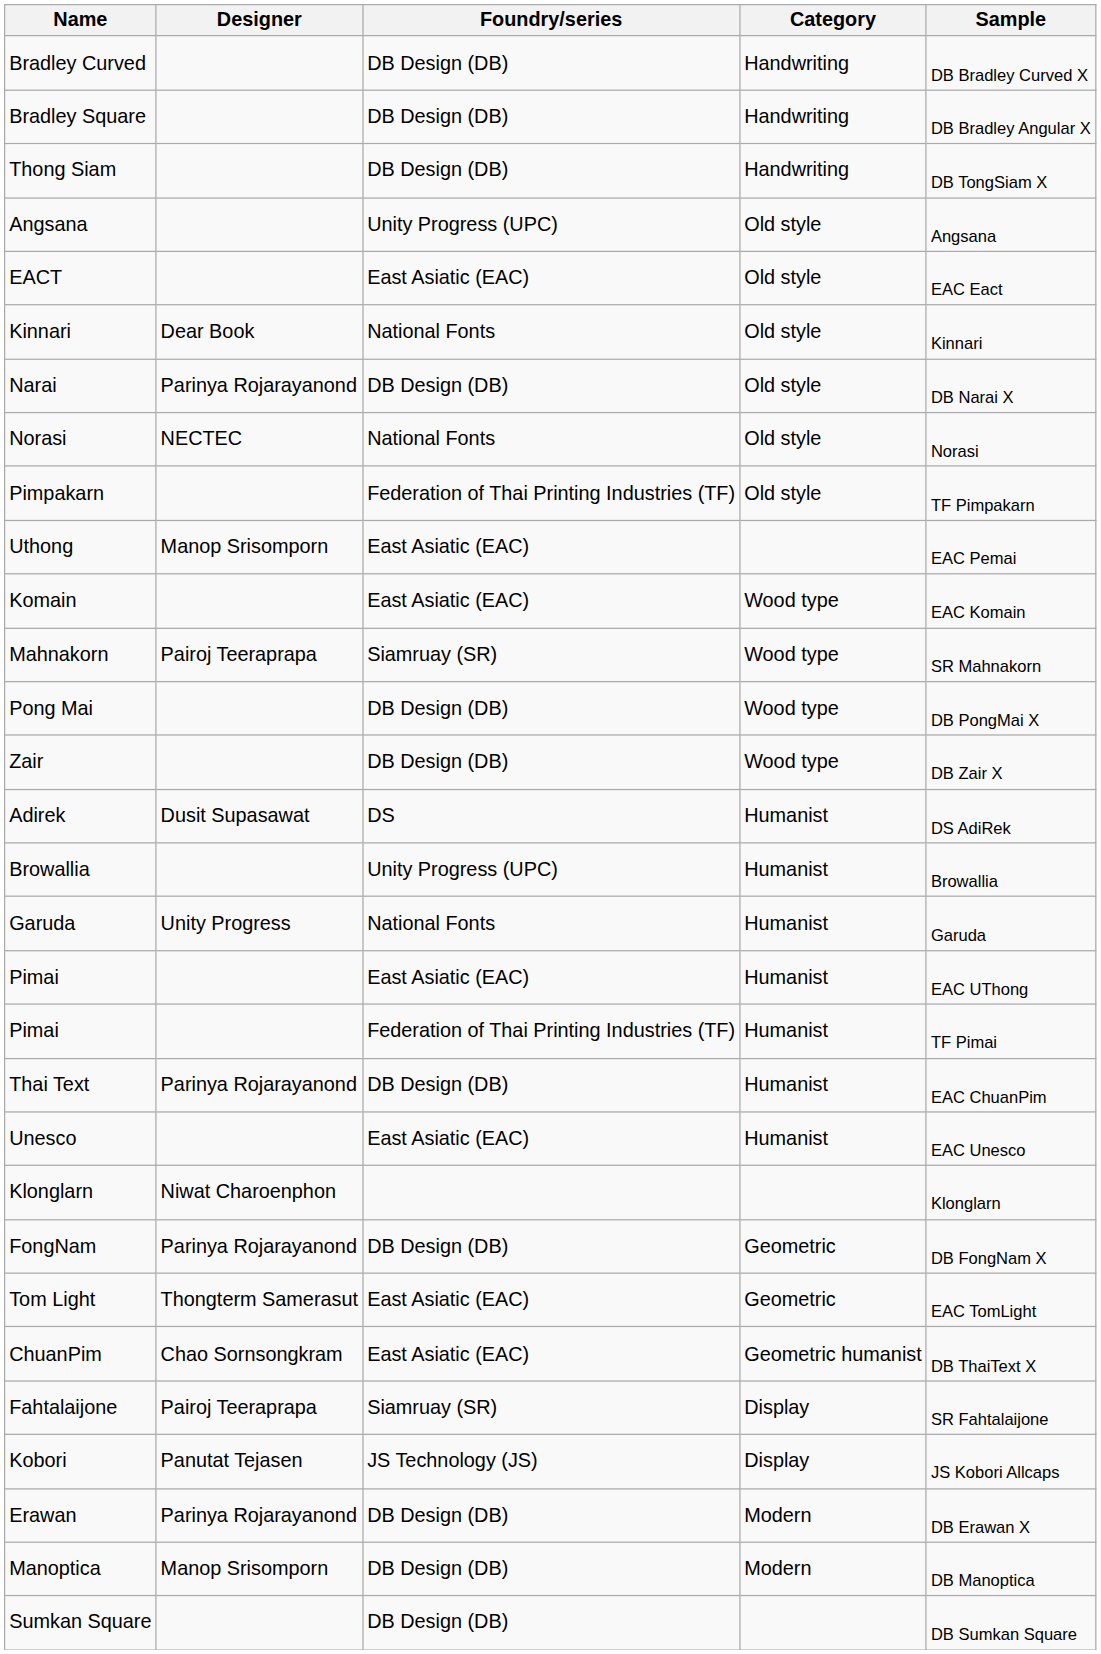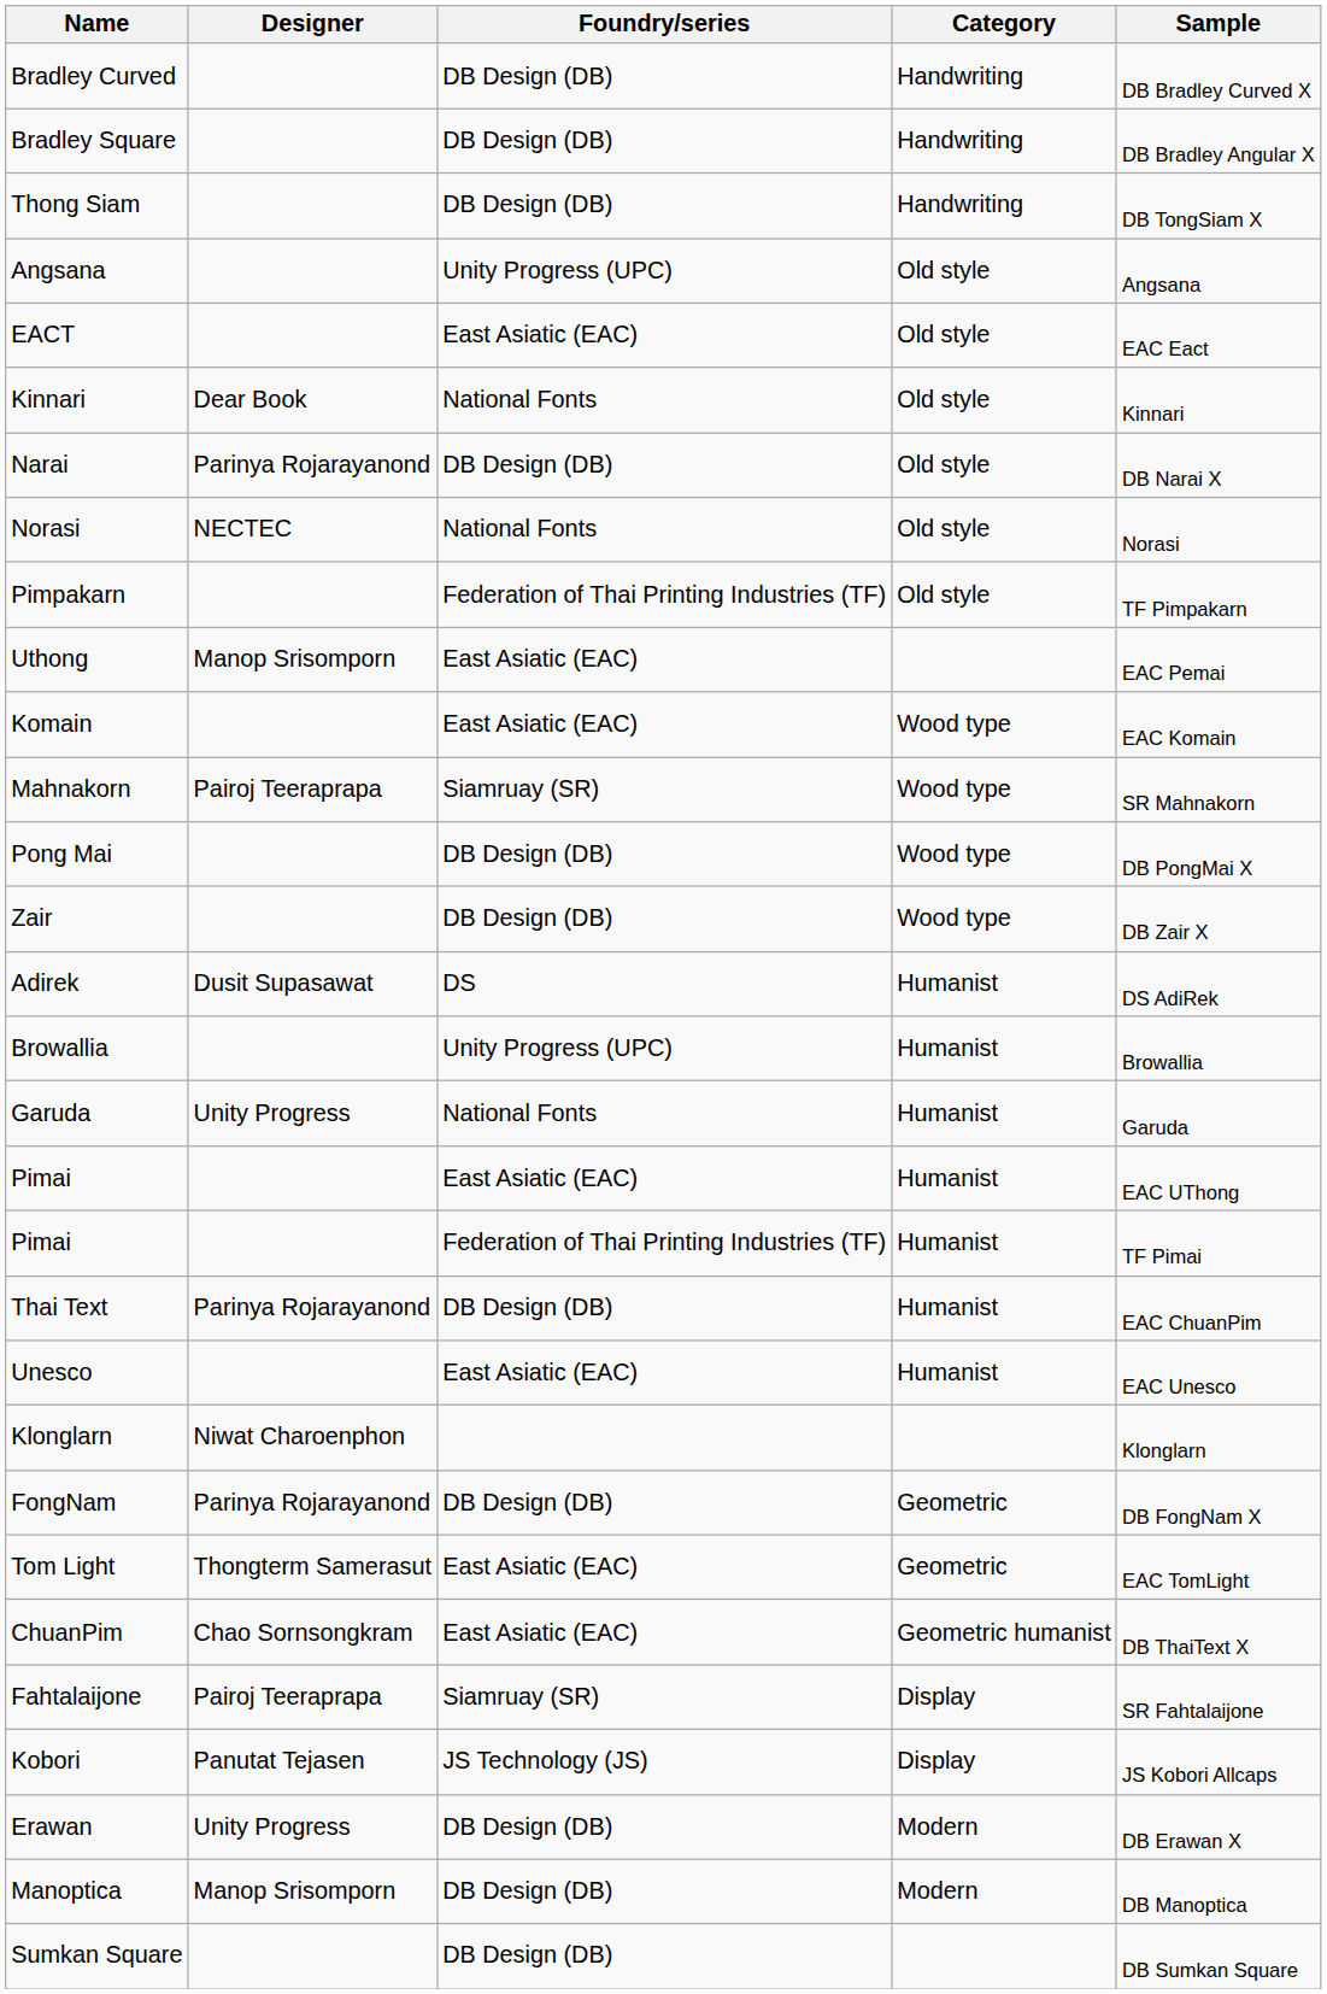Erawan | Designer: Parinya Rojarayanond -> Unity Progress
